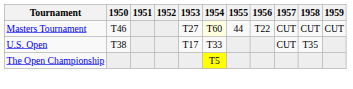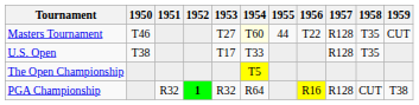Masters Tournament | 1957: CUT -> R128
Masters Tournament | 1958: CUT -> T35
U.S. Open | 1957: CUT -> R128
+ row: PGA Championship | R32 | 1 | R32 | R64 | R16 | R128 | CUT | T38
